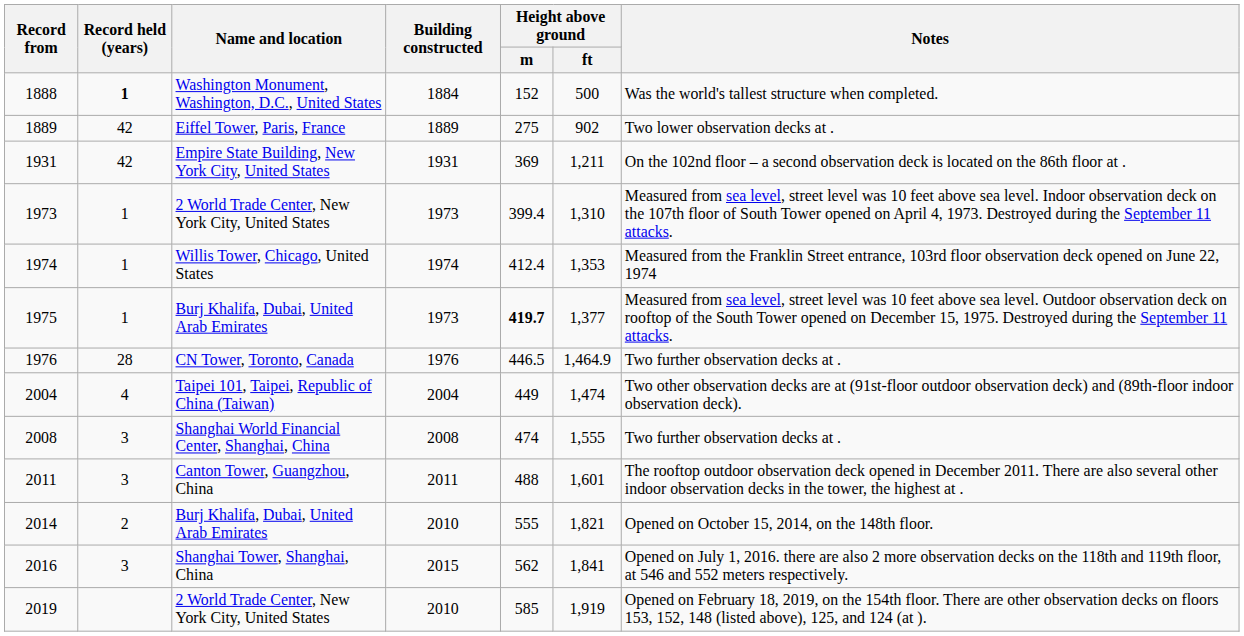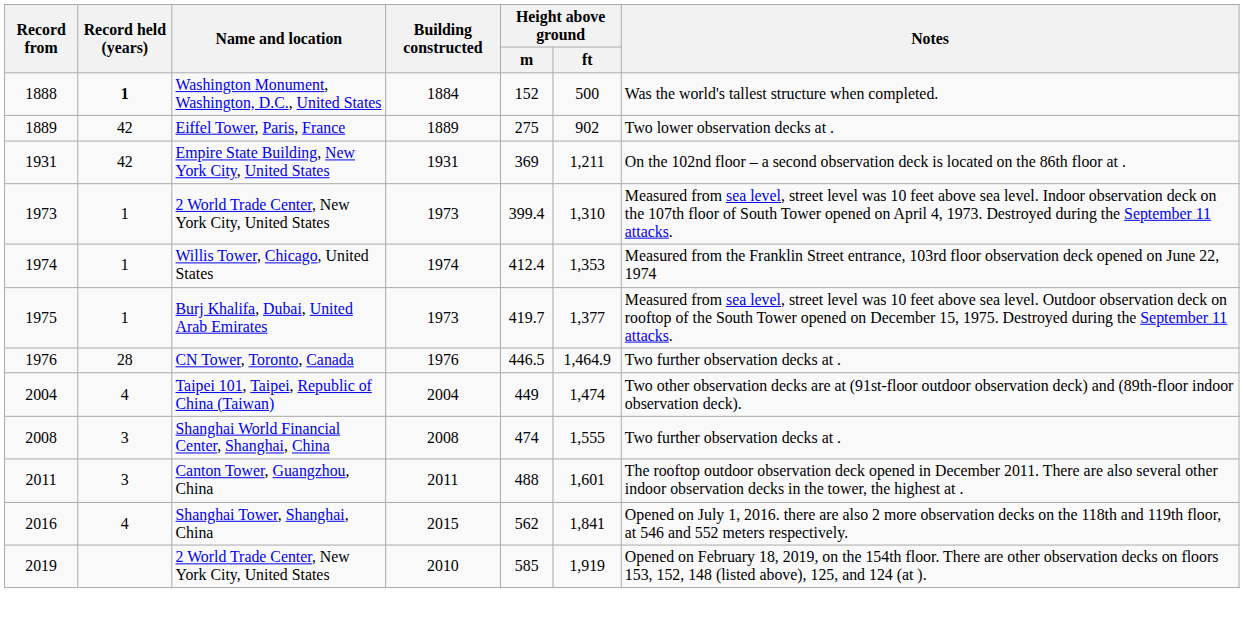1975 | Height above ground / m: bold -> normal
- row: 2014 | 2 | Burj Khalifa, Dubai, United Arab Emirates | 2010 | 555 | 1,821 | Opened on October 15, 2014, on the 148th floor.
2016 | Record held (years): 3 -> 4
